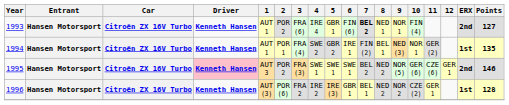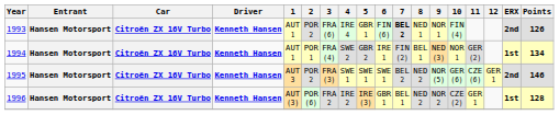1993 | Points: 127 -> 126
1994 | Points: 135 -> 134
1995 | Driver: pink background -> no background
